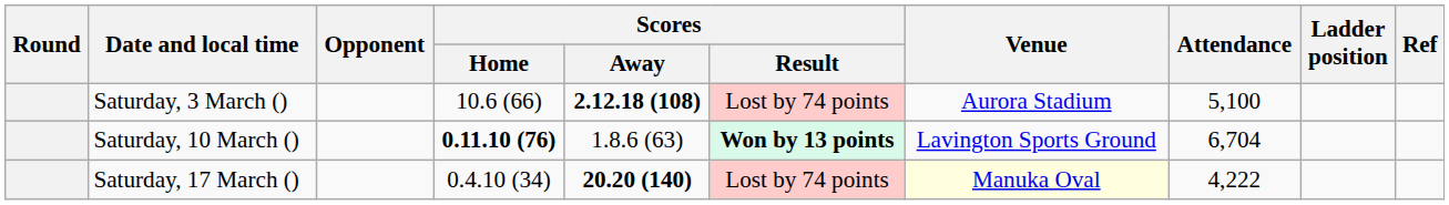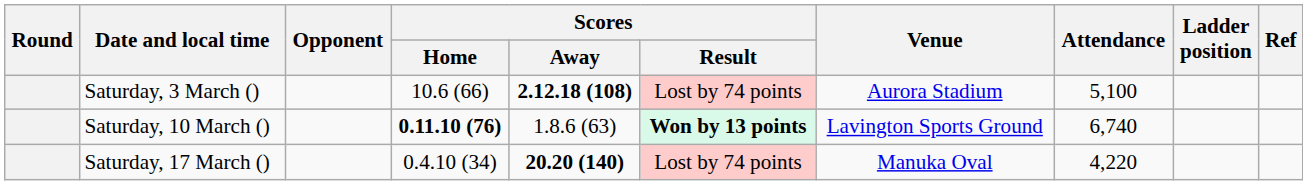Saturday, 10 March () | Attendance: 6,704 -> 6,740
Saturday, 17 March () | Venue: lightyellow background -> no background
Saturday, 17 March () | Attendance: 4,222 -> 4,220
